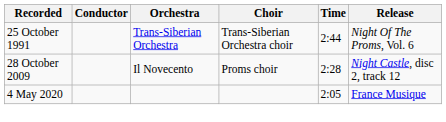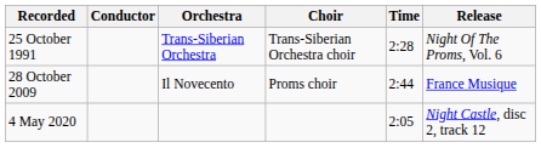25 October 1991 | Time: 2:44 -> 2:28
28 October 2009 | Time: 2:28 -> 2:44
28 October 2009 | Release: Night Castle, disc 2, track 12 -> France Musique
4 May 2020 | Release: France Musique -> Night Castle, disc 2, track 12
